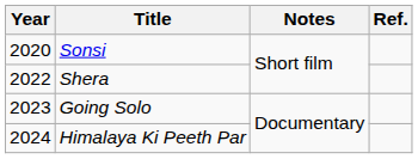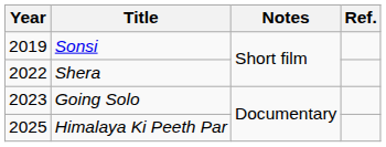Sonsi | Year: 2020 -> 2019
Himalaya Ki Peeth Par | Year: 2024 -> 2025
